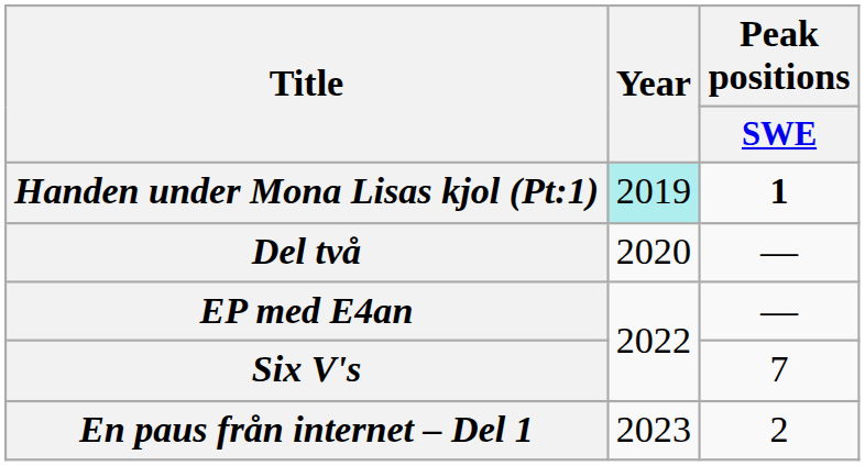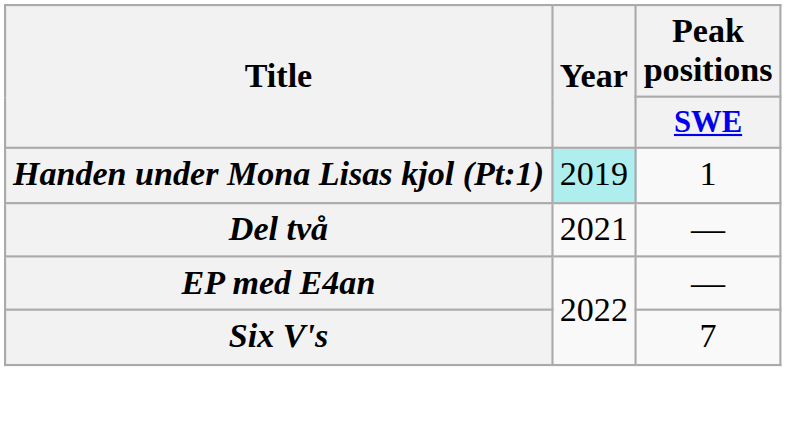Handen under Mona Lisas kjol (Pt:1) | Peak positions / SWE: bold -> normal
Del två | Year: 2020 -> 2021
- row: En paus från internet – Del 1 | 2023 | 2
